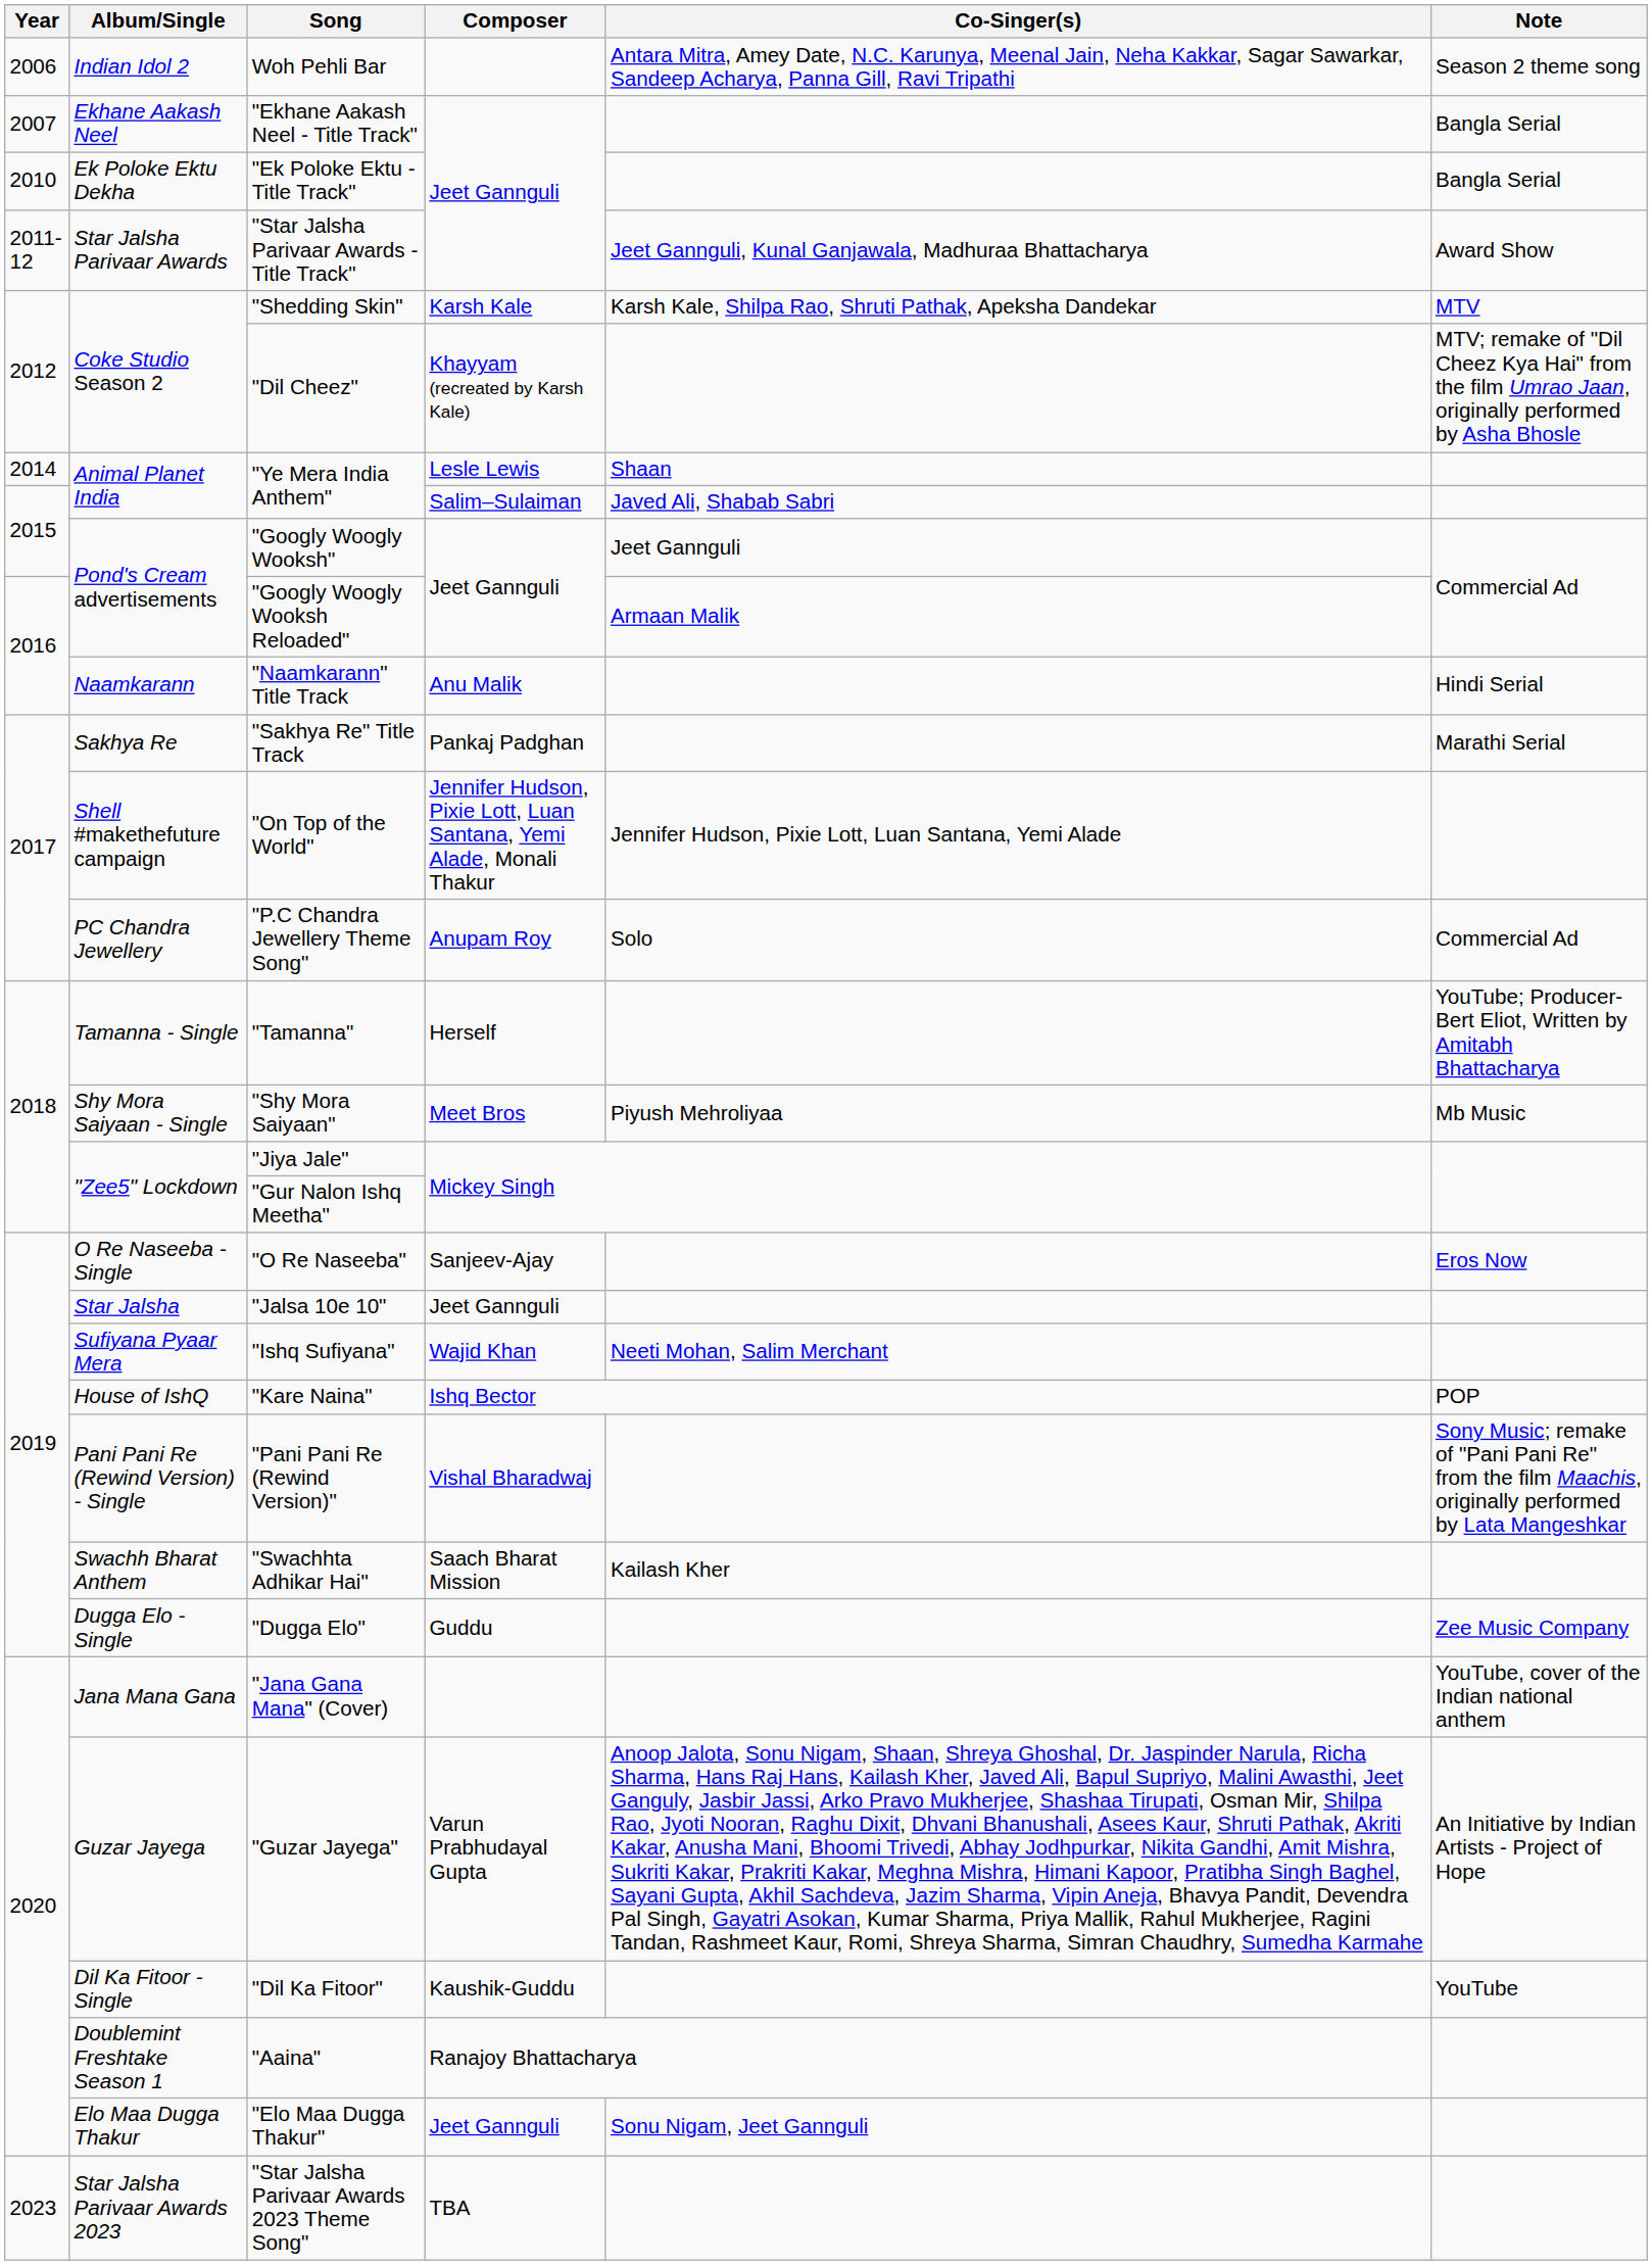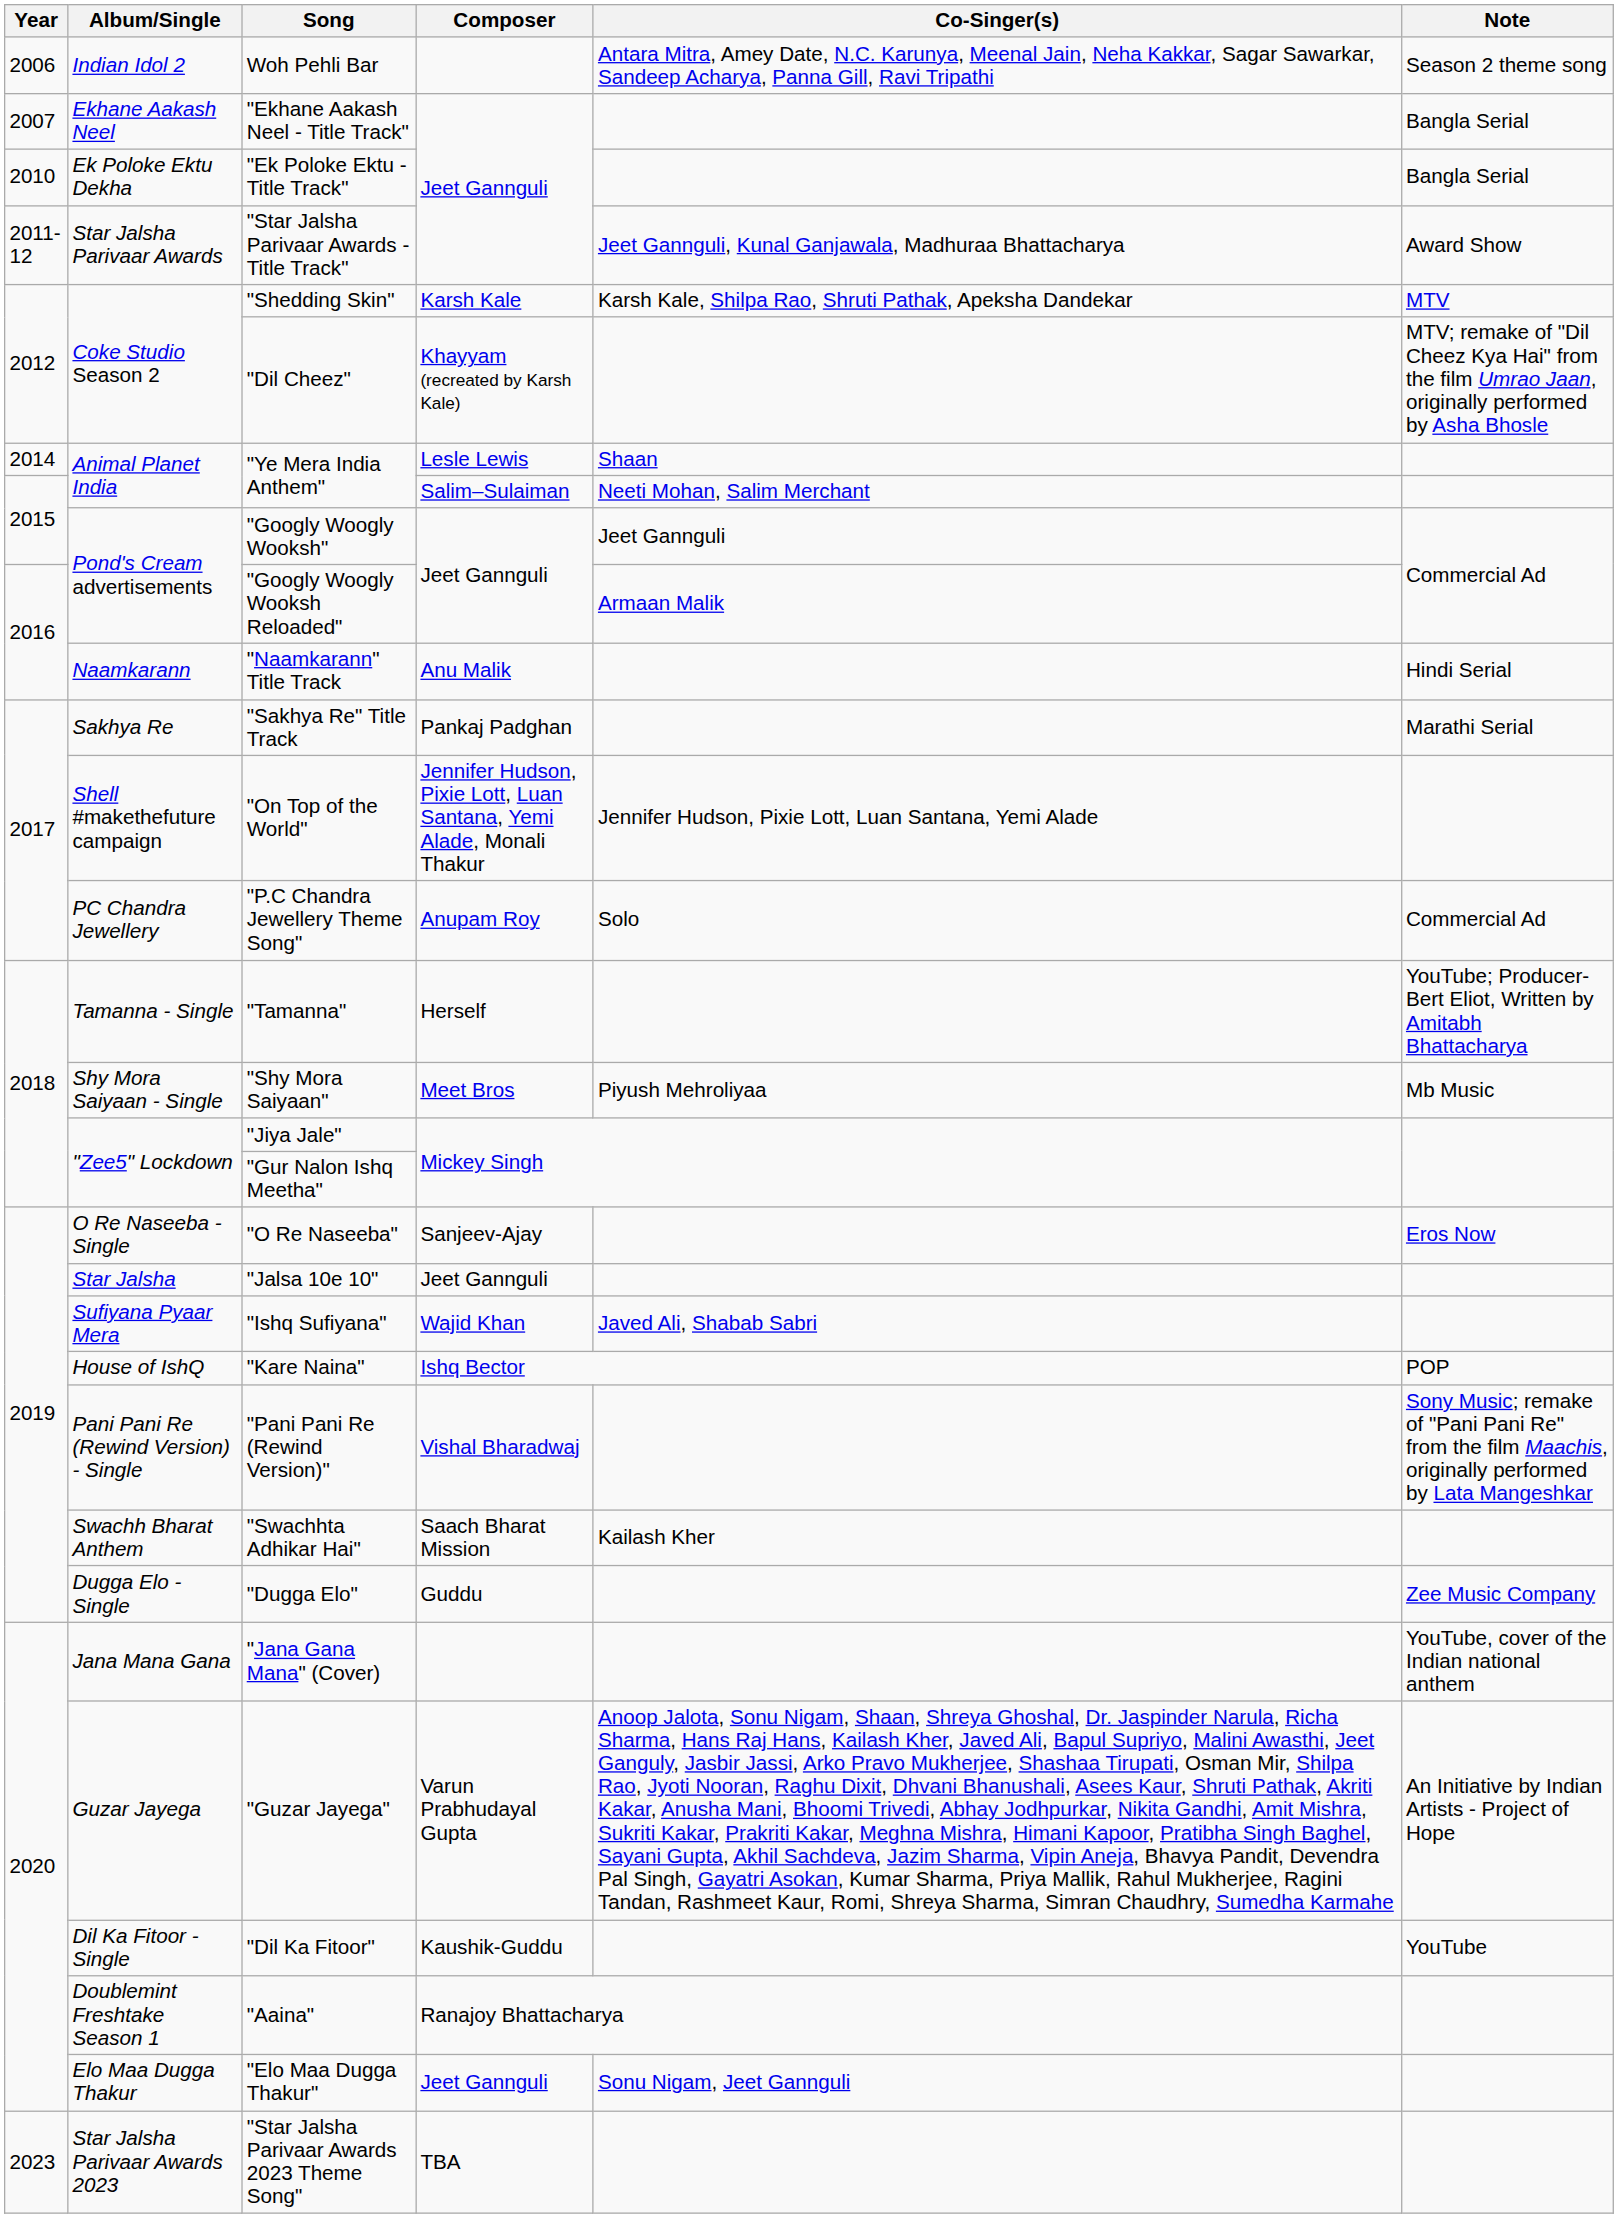"Ye Mera India Anthem" / Salim–Sulaiman | Co-Singer(s): Javed Ali, Shabab Sabri -> Neeti Mohan, Salim Merchant
"Ishq Sufiyana" | Co-Singer(s): Neeti Mohan, Salim Merchant -> Javed Ali, Shabab Sabri
